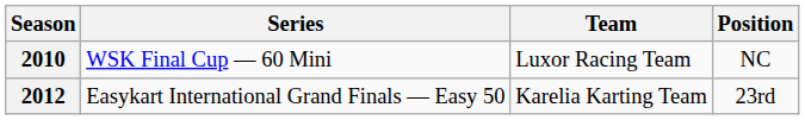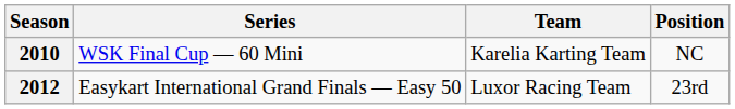2010 | Team: Luxor Racing Team -> Karelia Karting Team
2012 | Team: Karelia Karting Team -> Luxor Racing Team
